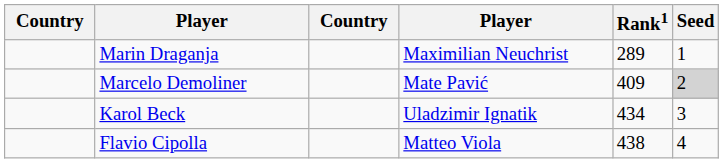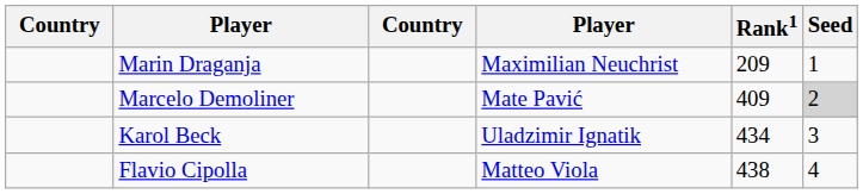Marin Draganja | Rank1: 289 -> 209
